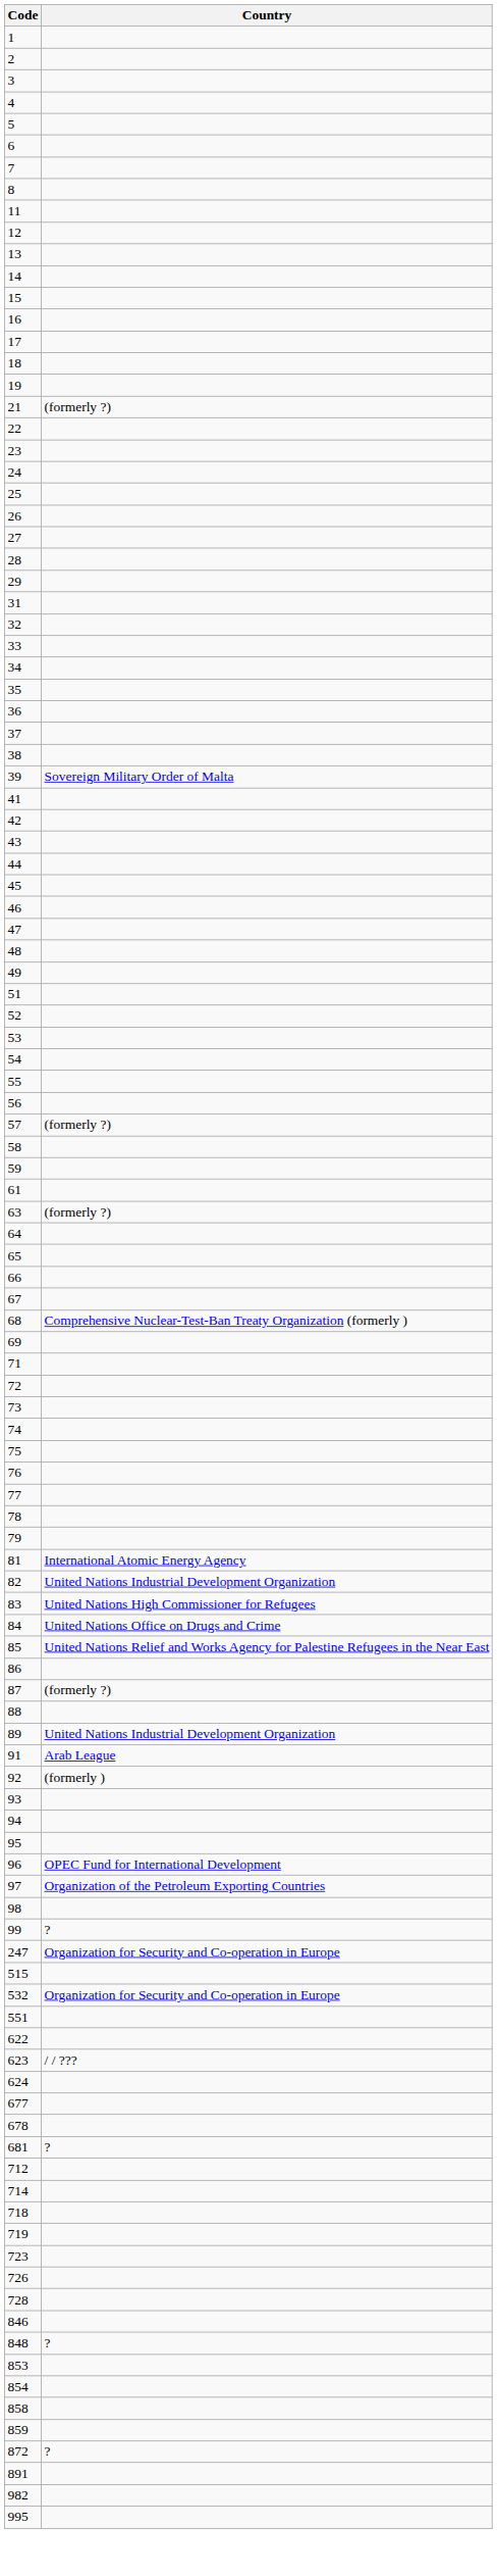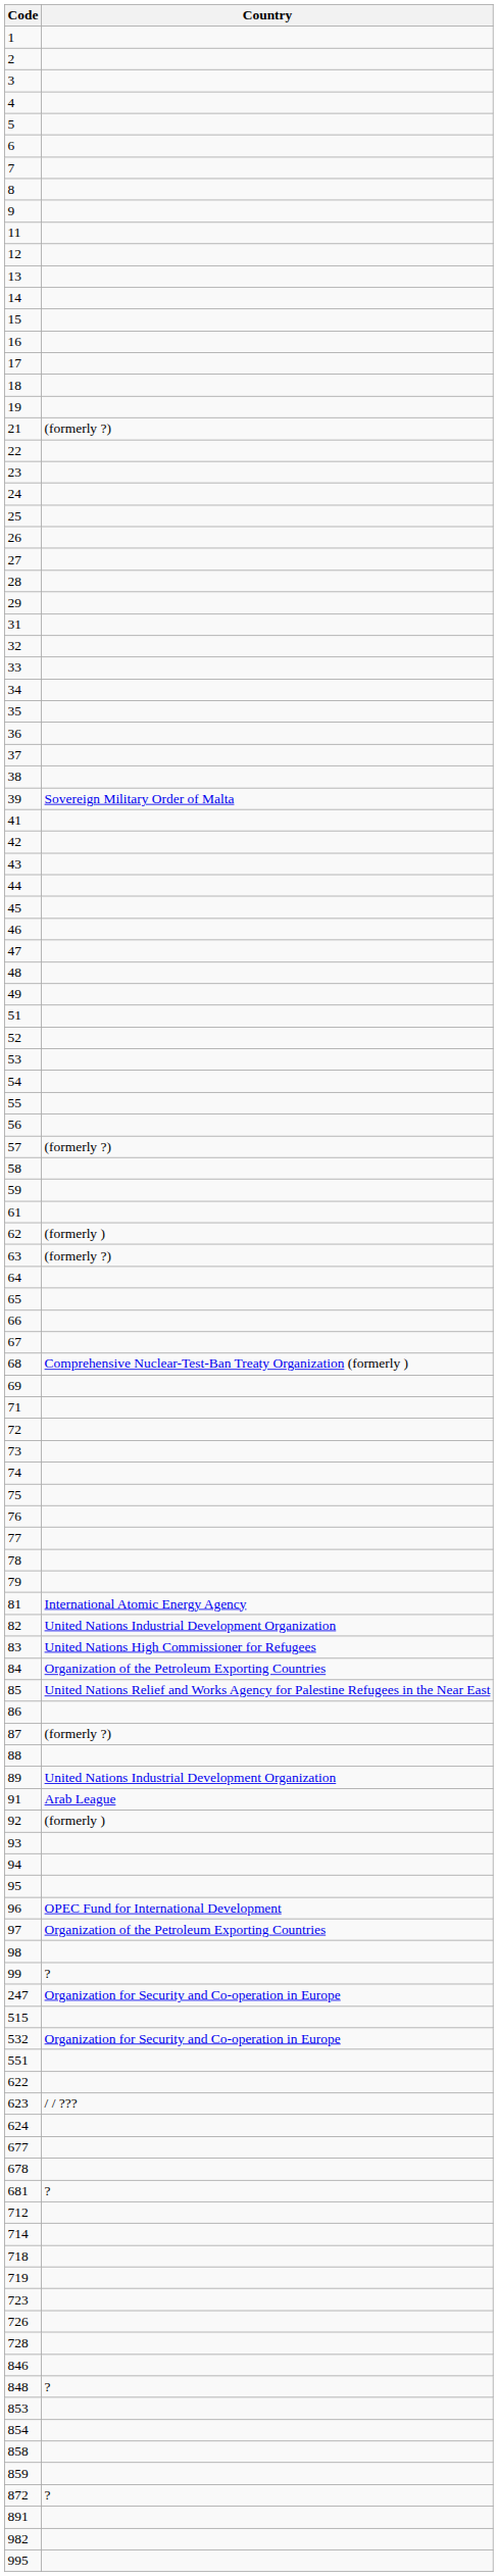+ row: 9
+ row: 62 | (formerly )
84 | Country: United Nations Office on Drugs and Crime -> Organization of the Petroleum Exporting Countries
